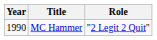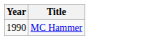- column: Role | "2 Legit 2 Quit"
